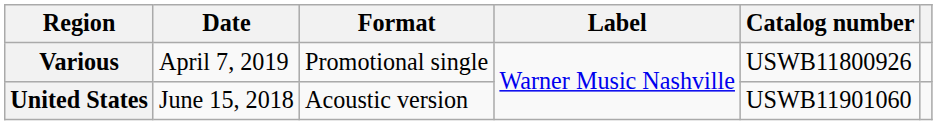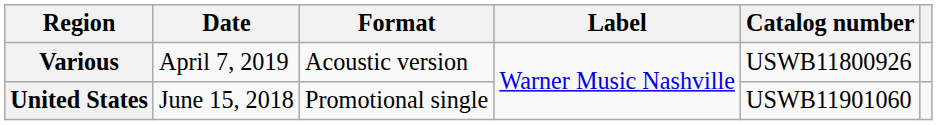Various | Format: Promotional single -> Acoustic version
United States | Format: Acoustic version -> Promotional single
